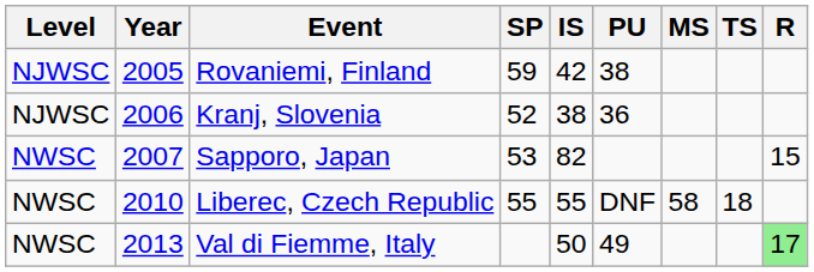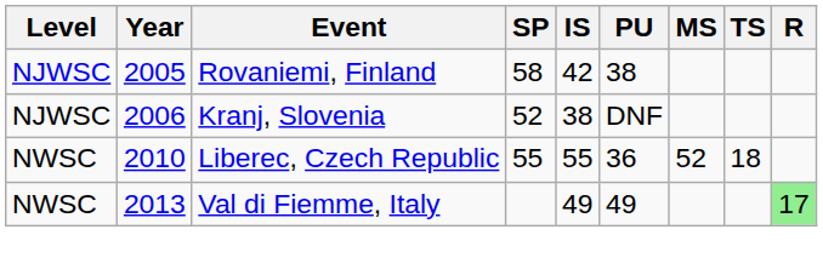Rovaniemi, Finland | SP: 59 -> 58
Kranj, Slovenia | PU: 36 -> DNF
- row: NWSC | 2007 | Sapporo, Japan | 53 | 82 | 15
Liberec, Czech Republic | PU: DNF -> 36
Liberec, Czech Republic | MS: 58 -> 52
Val di Fiemme, Italy | IS: 50 -> 49
